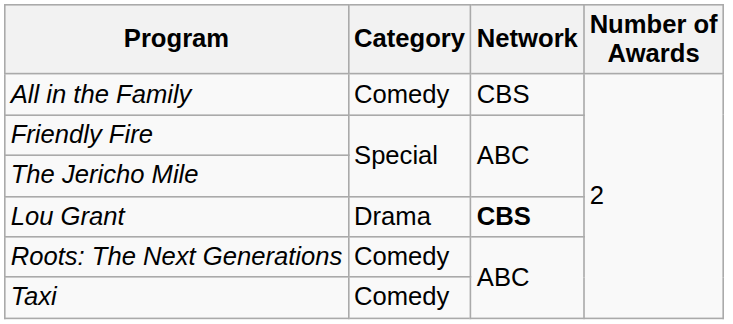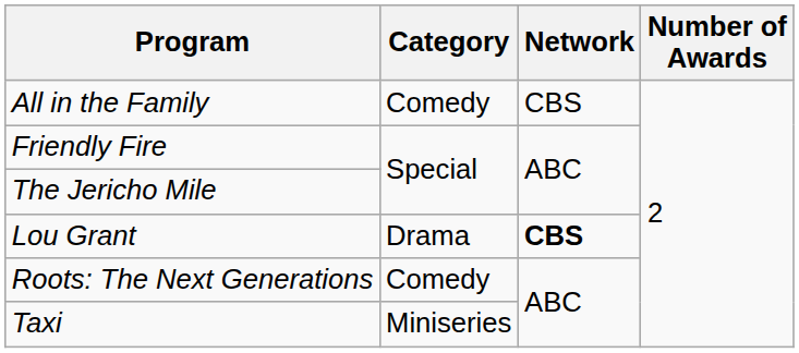Taxi | Category: Comedy -> Miniseries
